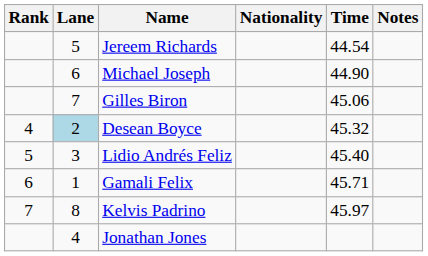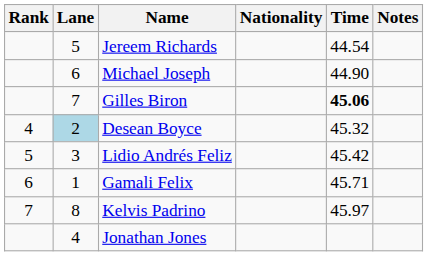Gilles Biron | Time: normal -> bold
Lidio Andrés Feliz | Time: 45.40 -> 45.42
